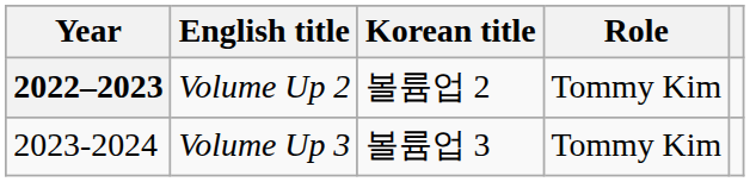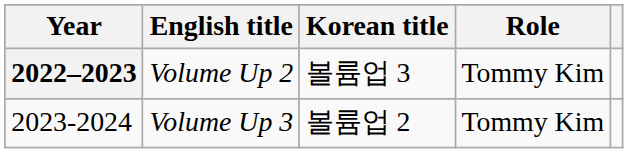Volume Up 2 | Korean title: 볼륨업 2 -> 볼륨업 3
Volume Up 3 | Korean title: 볼륨업 3 -> 볼륨업 2
